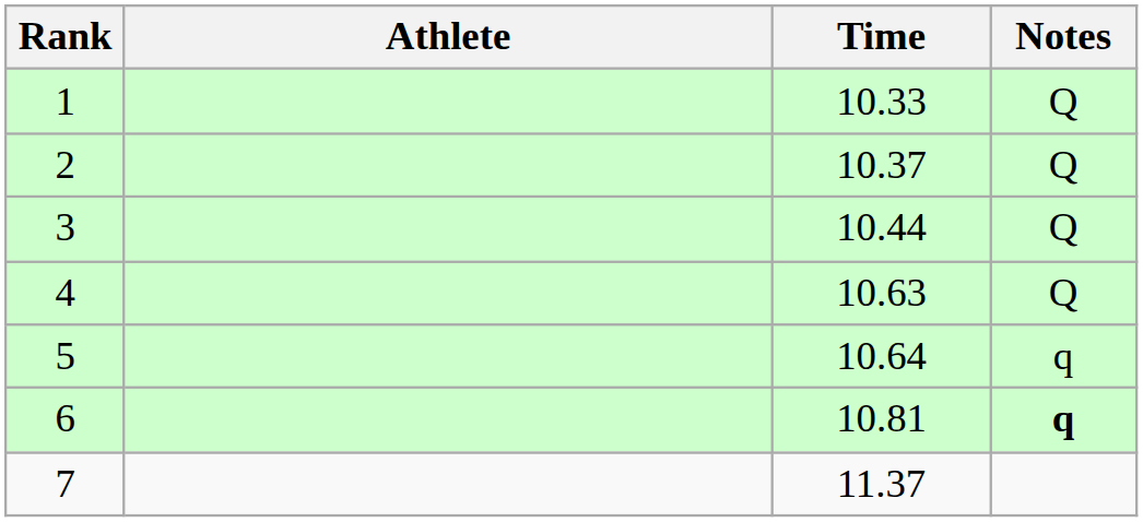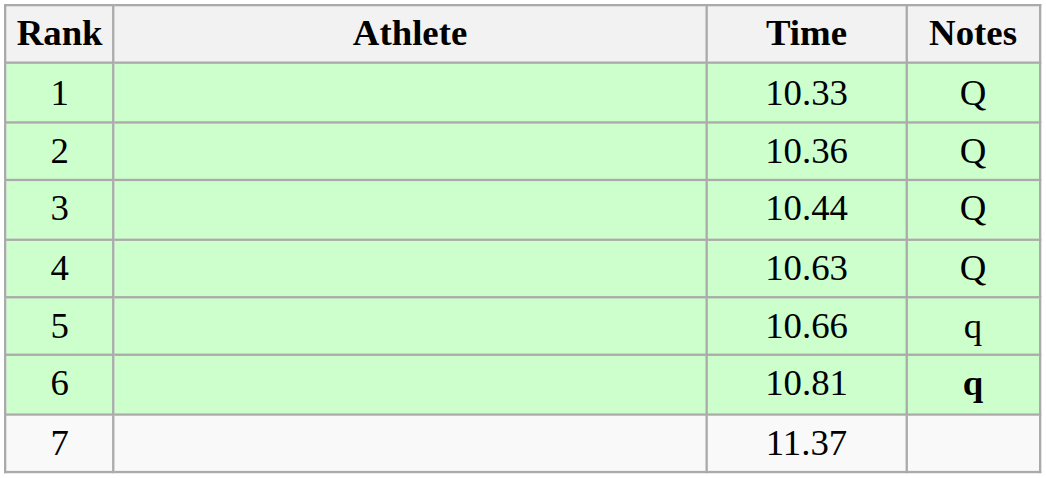2 | Time: 10.37 -> 10.36
5 | Time: 10.64 -> 10.66
